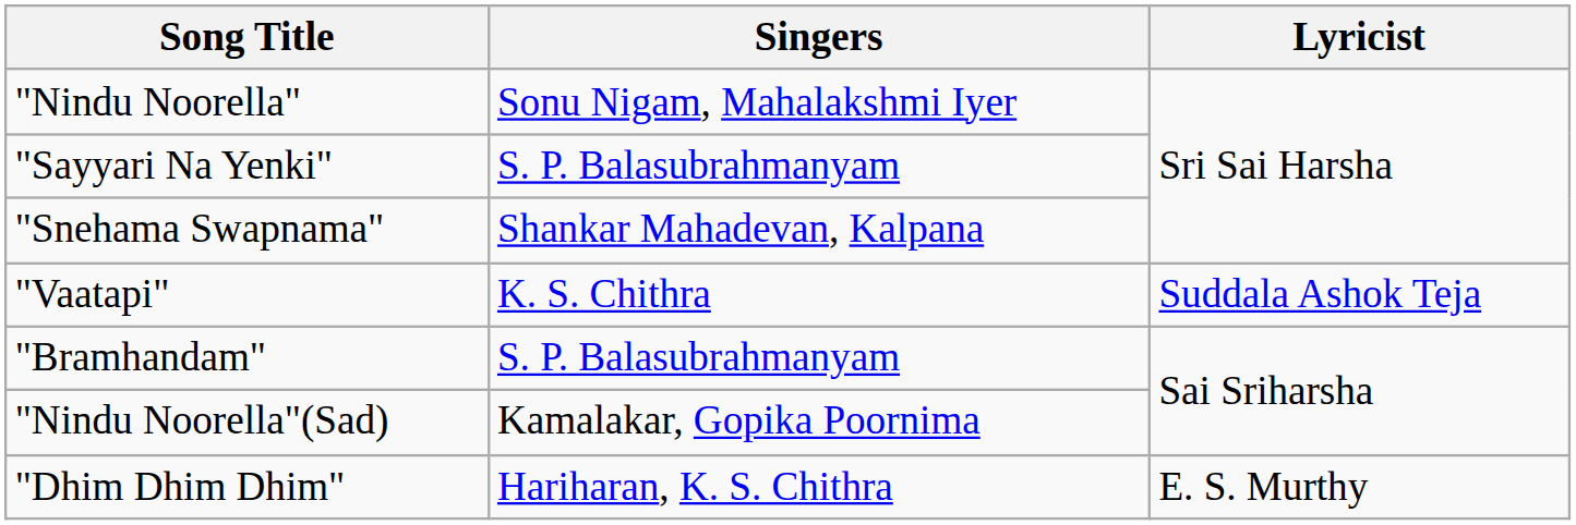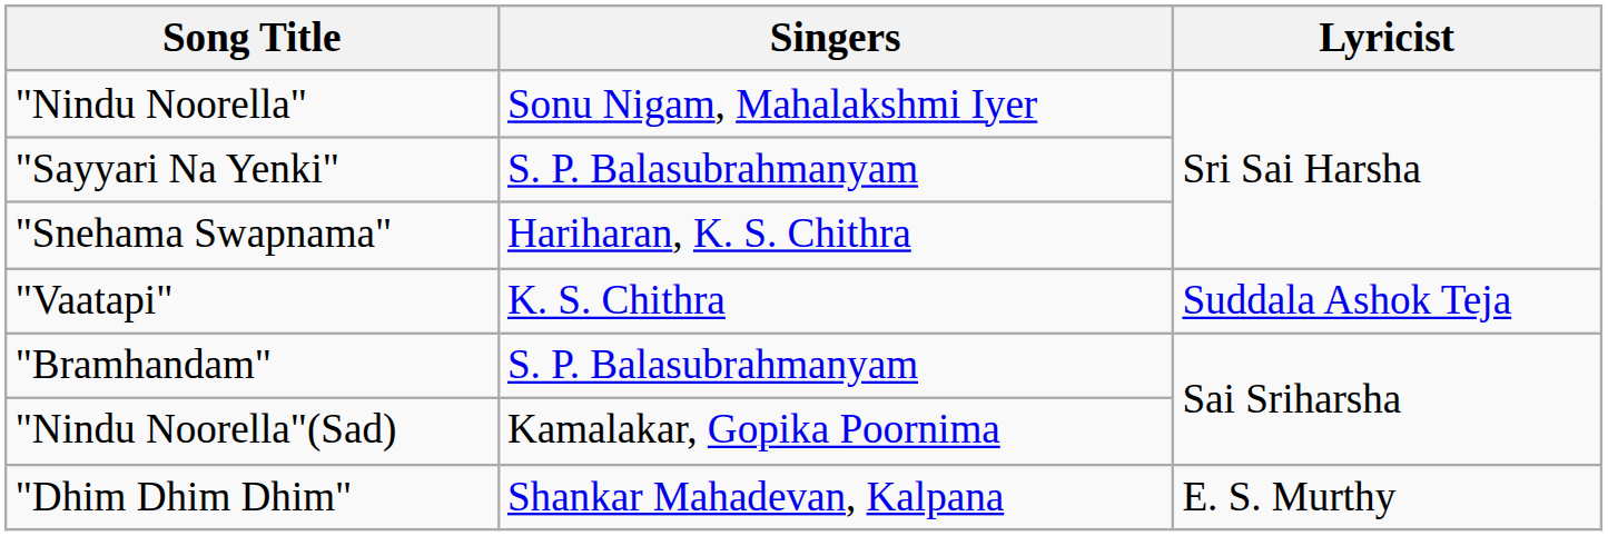"Snehama Swapnama" | Singers: Shankar Mahadevan, Kalpana -> Hariharan, K. S. Chithra
"Dhim Dhim Dhim" | Singers: Hariharan, K. S. Chithra -> Shankar Mahadevan, Kalpana
